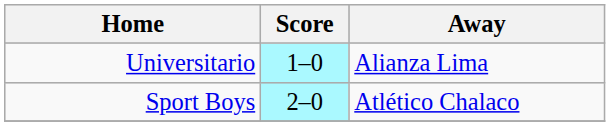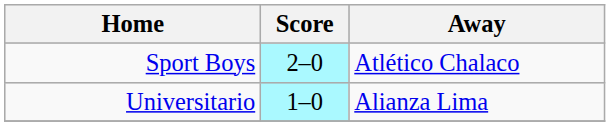rows swapped: Universitario <-> Sport Boys
